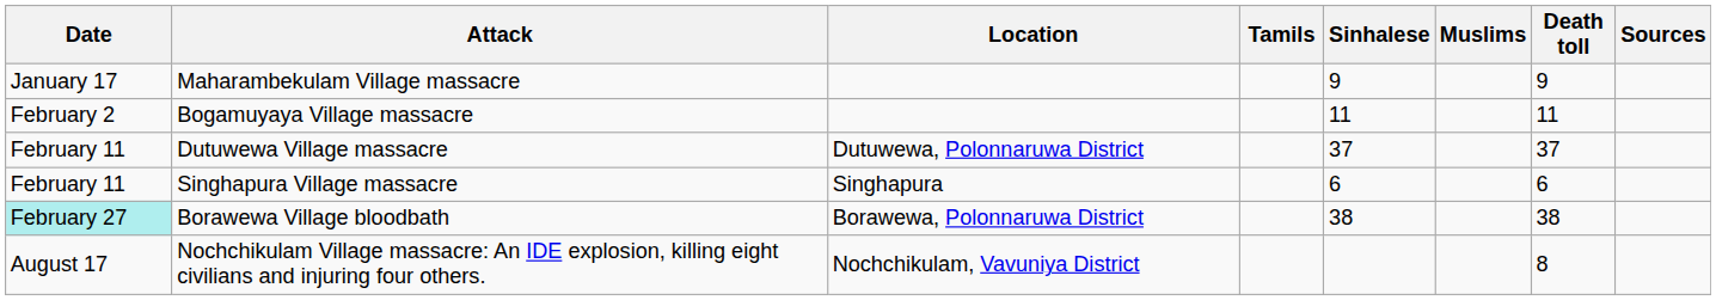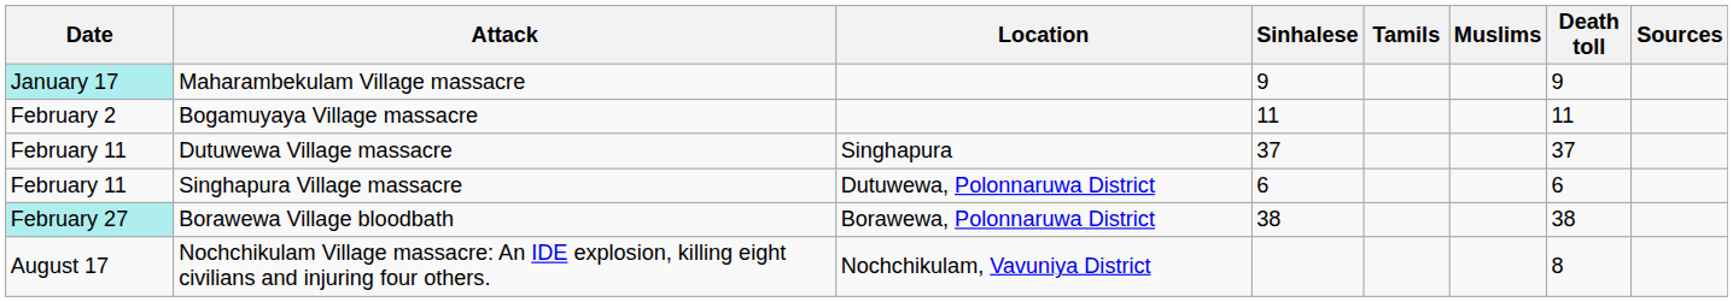columns swapped: Sinhalese <-> Tamils
Maharambekulam Village massacre | Date: no background -> paleturquoise background
Dutuwewa Village massacre | Location: Dutuwewa, Polonnaruwa District -> Singhapura
Singhapura Village massacre | Location: Singhapura -> Dutuwewa, Polonnaruwa District
